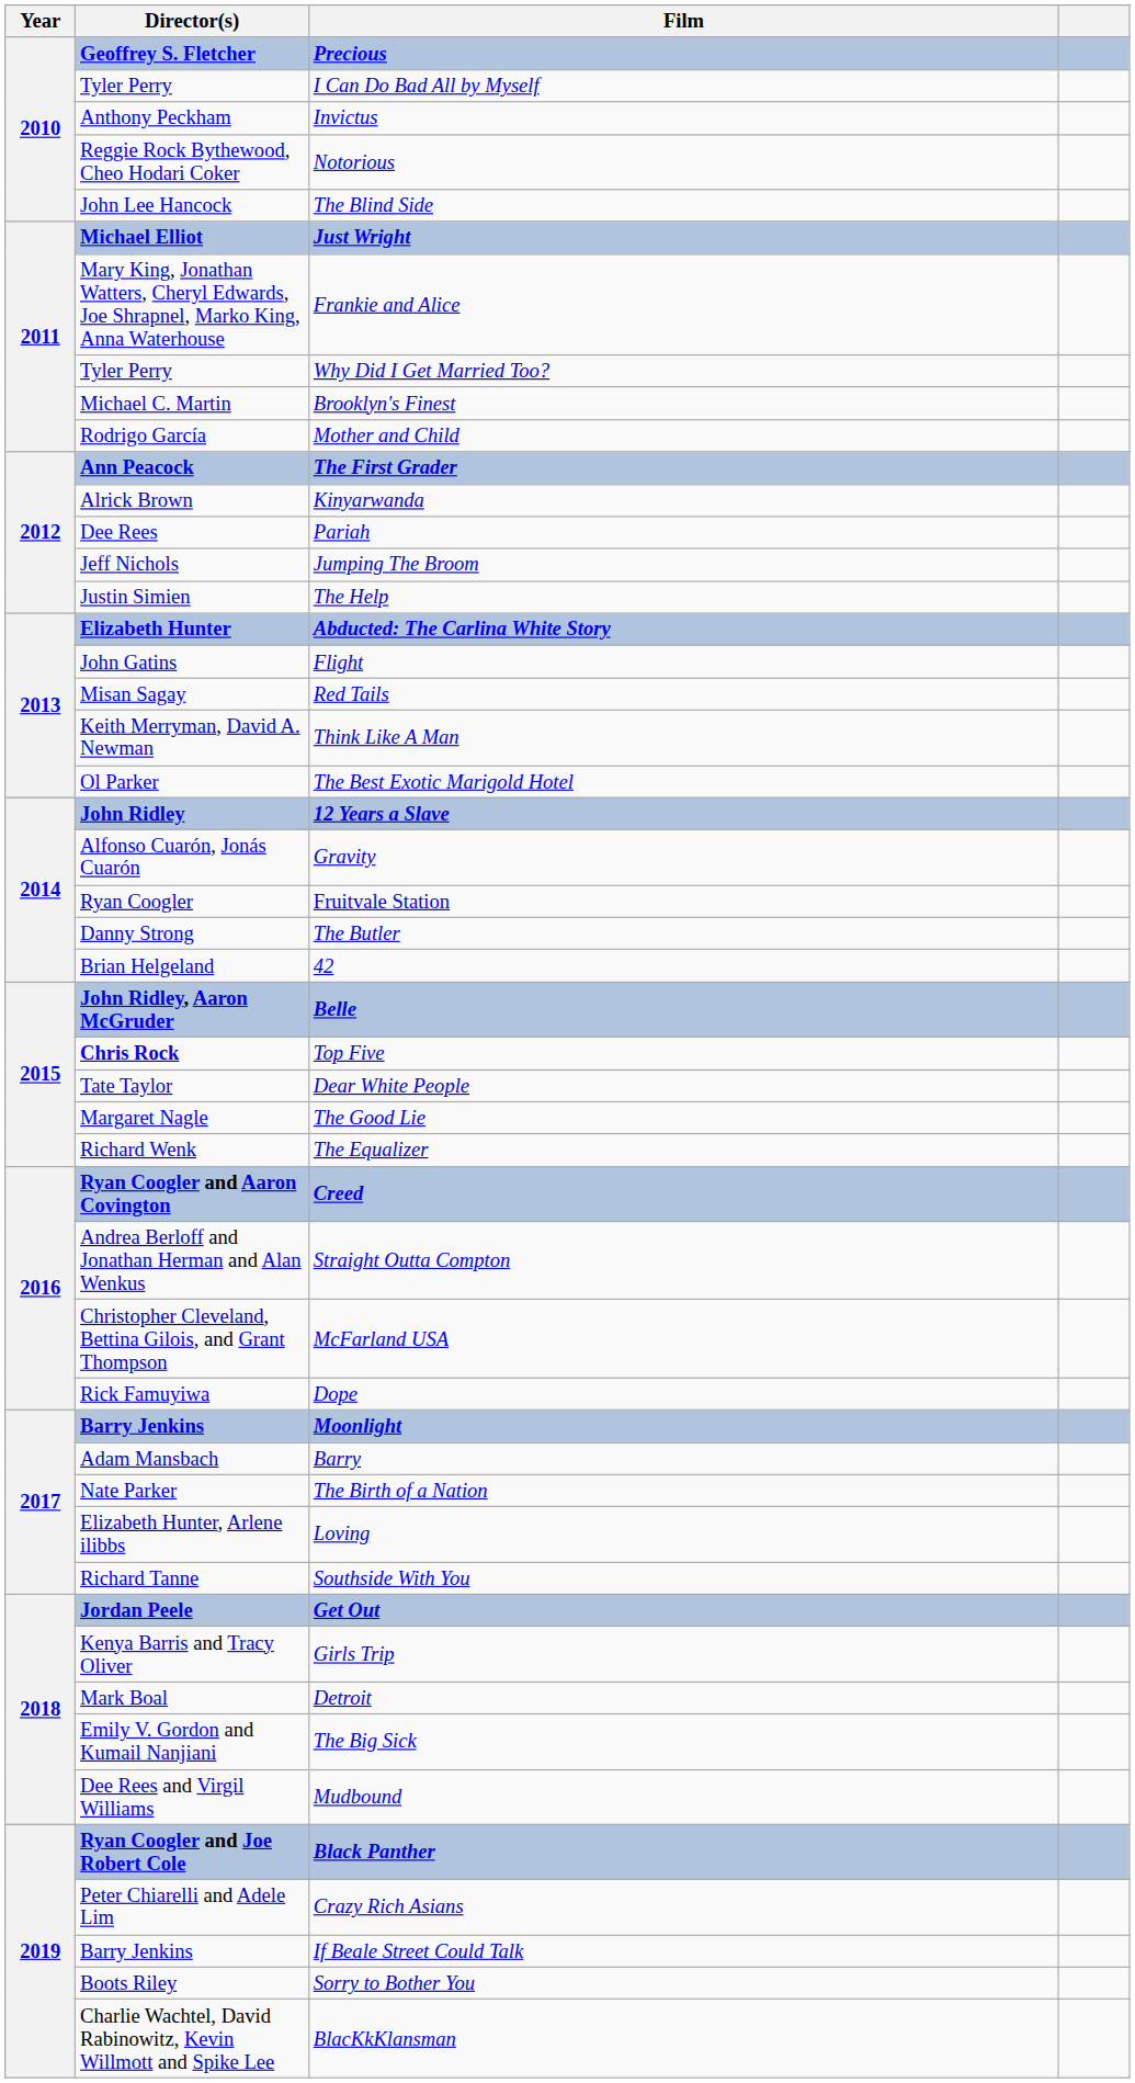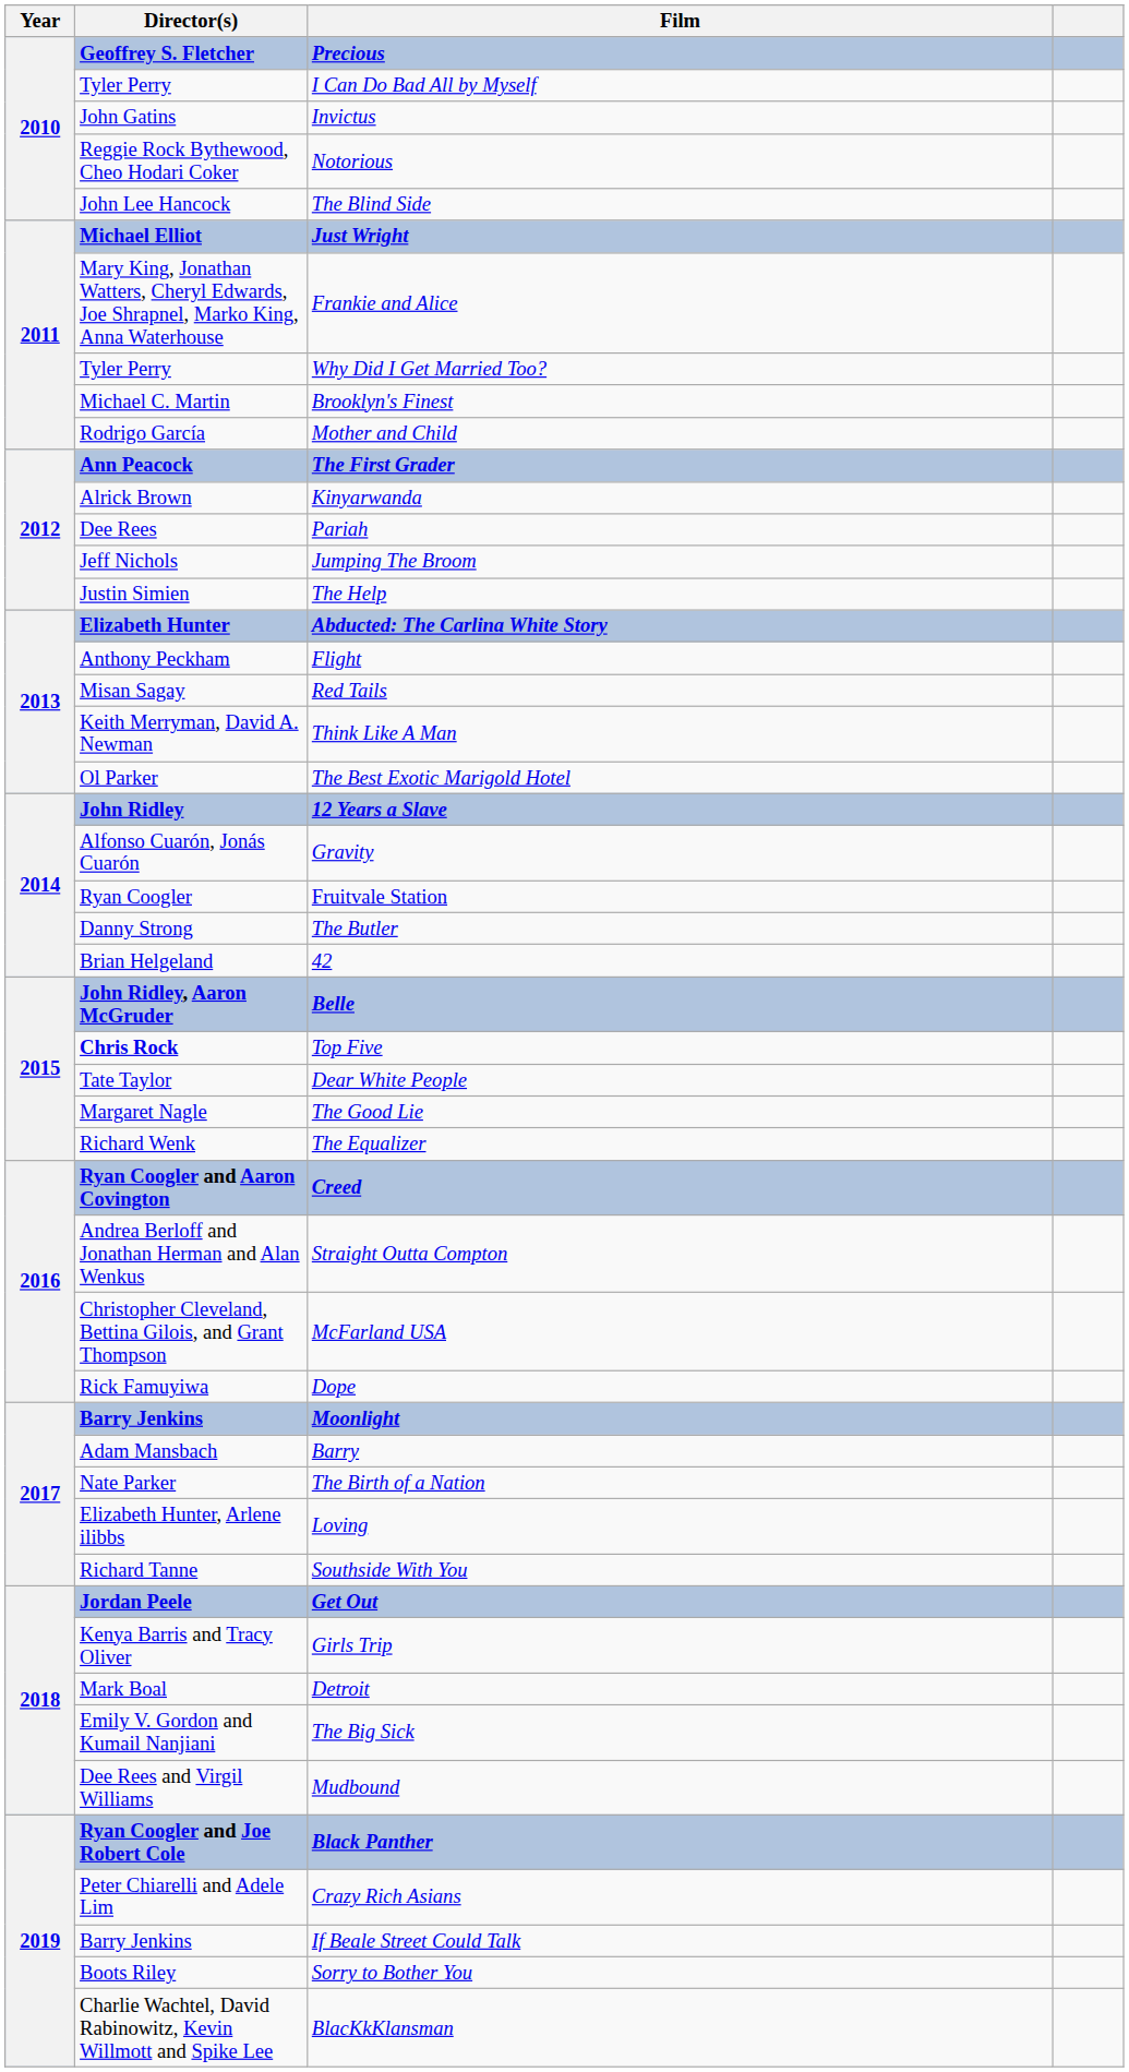Invictus | Director(s): Anthony Peckham -> John Gatins
Flight | Director(s): John Gatins -> Anthony Peckham
